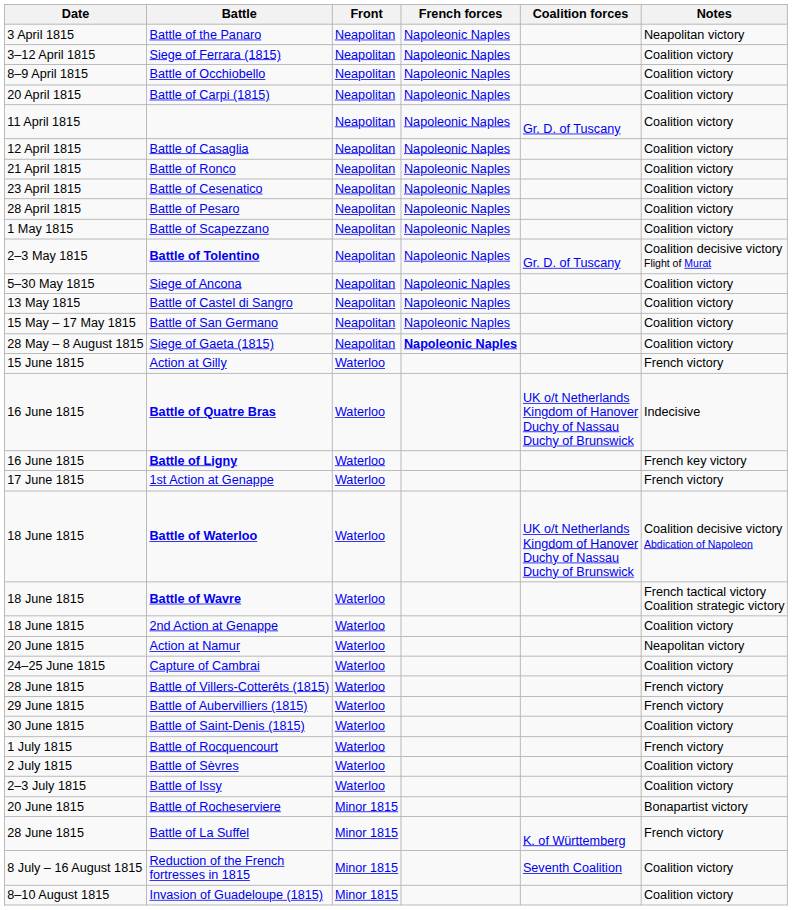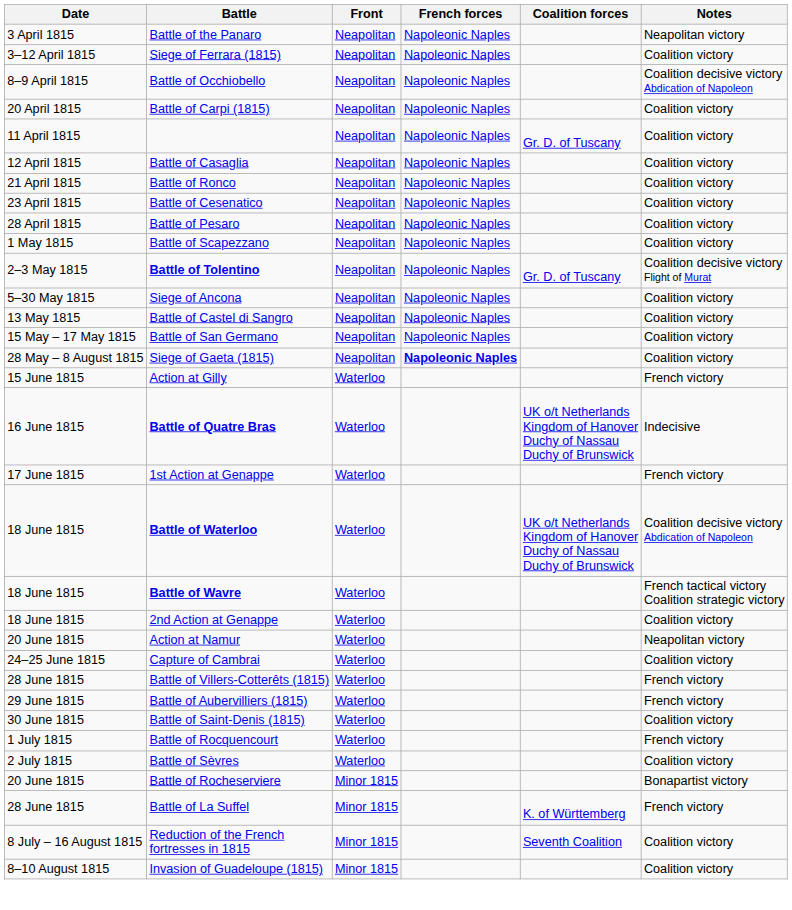Battle of Occhiobello | Notes: Coalition victory -> Coalition decisive victory Abdication of Napoleon
- row: 16 June 1815 | Battle of Ligny | Waterloo | French key victory
- row: 2–3 July 1815 | Battle of Issy | Waterloo | Coalition victory
